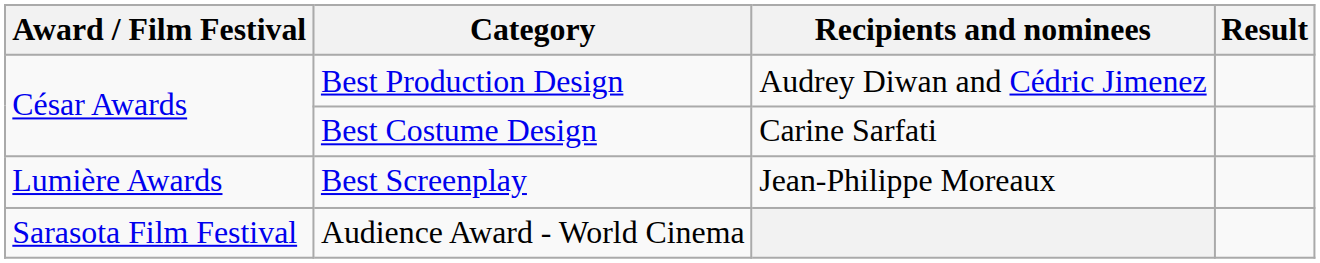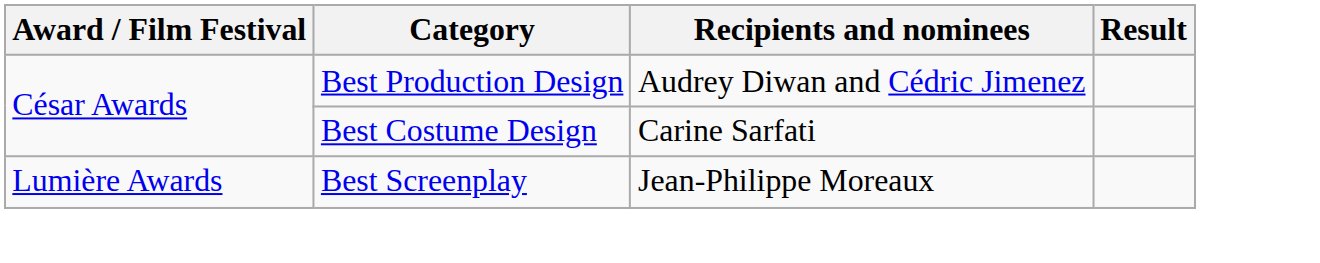- row: Sarasota Film Festival | Audience Award - World Cinema
